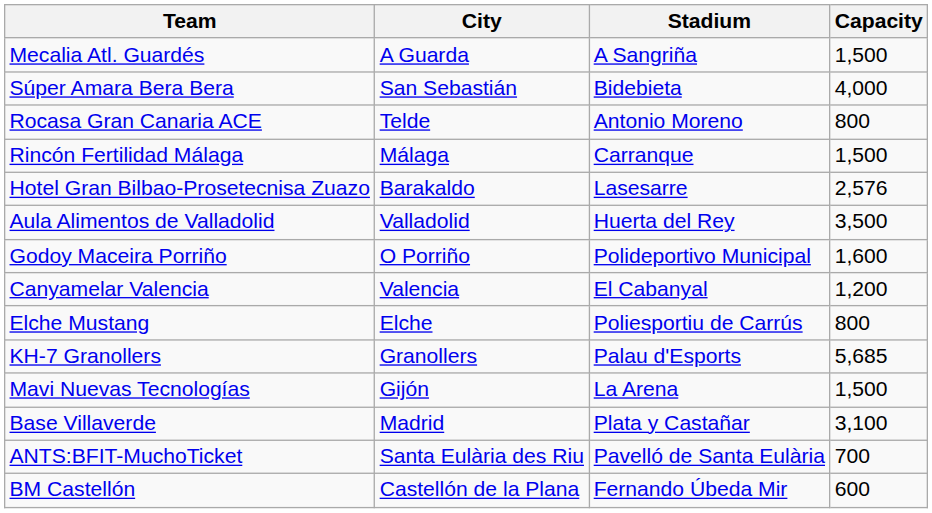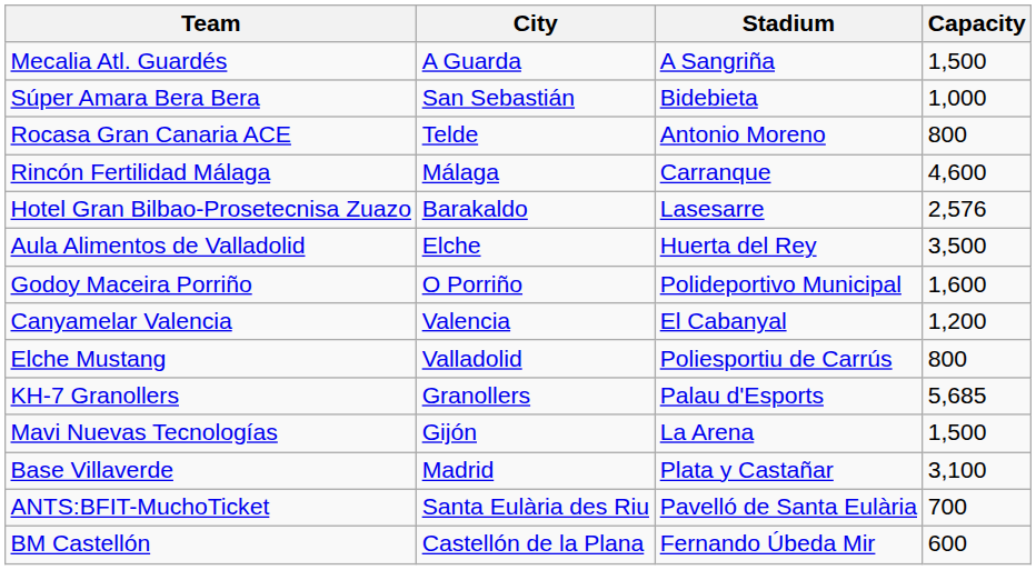Súper Amara Bera Bera | Capacity: 4,000 -> 1,000
Rincón Fertilidad Málaga | Capacity: 1,500 -> 4,600
Aula Alimentos de Valladolid | City: Valladolid -> Elche
Elche Mustang | City: Elche -> Valladolid
